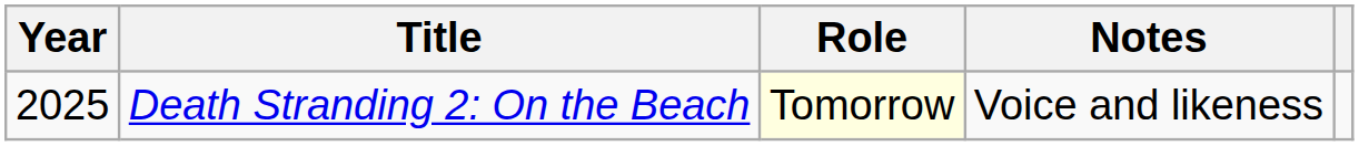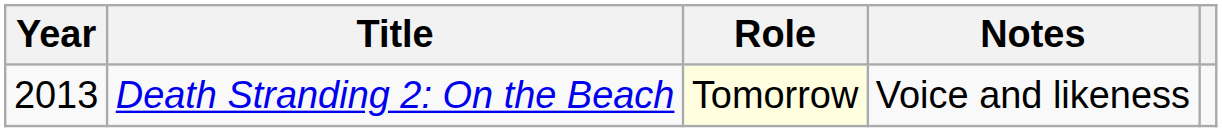Death Stranding 2: On the Beach | Year: 2025 -> 2013
